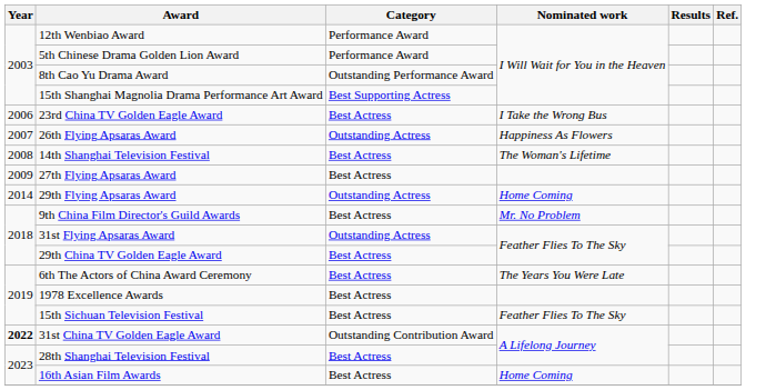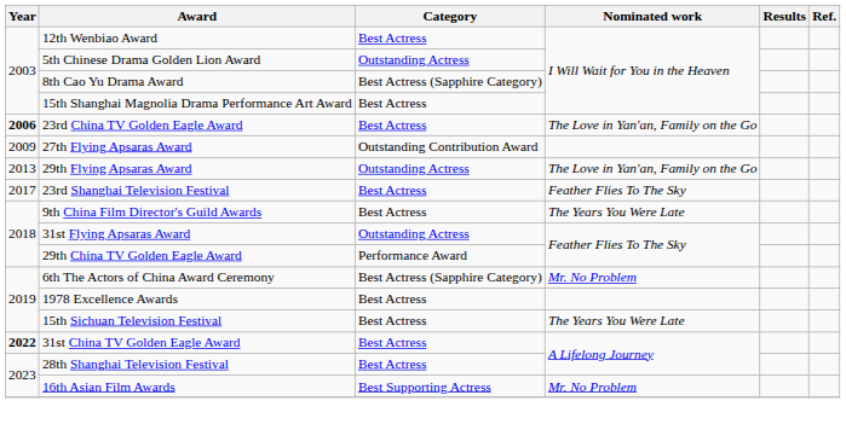12th Wenbiao Award | Category: Performance Award -> Best Actress
5th Chinese Drama Golden Lion Award | Category: Performance Award -> Outstanding Actress
8th Cao Yu Drama Award | Category: Outstanding Performance Award -> Best Actress (Sapphire Category)
15th Shanghai Magnolia Drama Performance Art Award | Category: Best Supporting Actress -> Best Actress
23rd China TV Golden Eagle Award | Year: normal -> bold
23rd China TV Golden Eagle Award | Nominated work: I Take the Wrong Bus -> The Love in Yan'an, Family on the Go
- row: 2007 | 26th Flying Apsaras Award | Outstanding Actress | Happiness As Flowers
- row: 2008 | 14th Shanghai Television Festival | Best Actress | The Woman's Lifetime
27th Flying Apsaras Award | Category: Best Actress -> Outstanding Contribution Award
29th Flying Apsaras Award | Year: 2014 -> 2013
29th Flying Apsaras Award | Nominated work: Home Coming -> The Love in Yan'an, Family on the Go
+ row: 2017 | 23rd Shanghai Television Festival | Best Actress | Feather Flies To The Sky
9th China Film Director's Guild Awards | Nominated work: Mr. No Problem -> The Years You Were Late
29th China TV Golden Eagle Award | Category: Best Actress -> Performance Award
6th The Actors of China Award Ceremony | Category: Best Actress -> Best Actress (Sapphire Category)
6th The Actors of China Award Ceremony | Nominated work: The Years You Were Late -> Mr. No Problem
15th Sichuan Television Festival | Nominated work: Feather Flies To The Sky -> The Years You Were Late
31st China TV Golden Eagle Award | Category: Outstanding Contribution Award -> Best Actress
16th Asian Film Awards | Category: Best Actress -> Best Supporting Actress
16th Asian Film Awards | Nominated work: Home Coming -> Mr. No Problem
